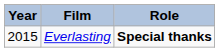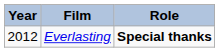Everlasting | Year: 2015 -> 2012
